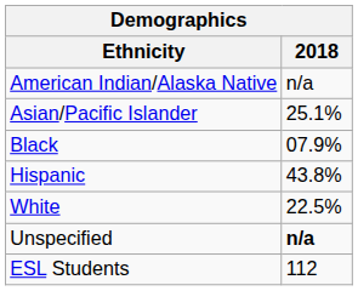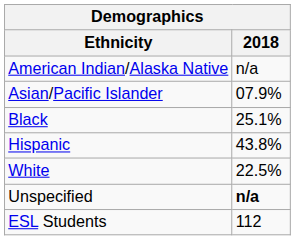Asian/Pacific Islander | 2018: 25.1% -> 07.9%
Black | 2018: 07.9% -> 25.1%
